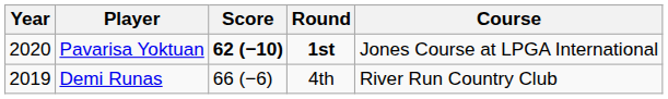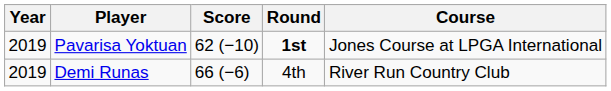Pavarisa Yoktuan | Year: 2020 -> 2019
Pavarisa Yoktuan | Score: bold -> normal
